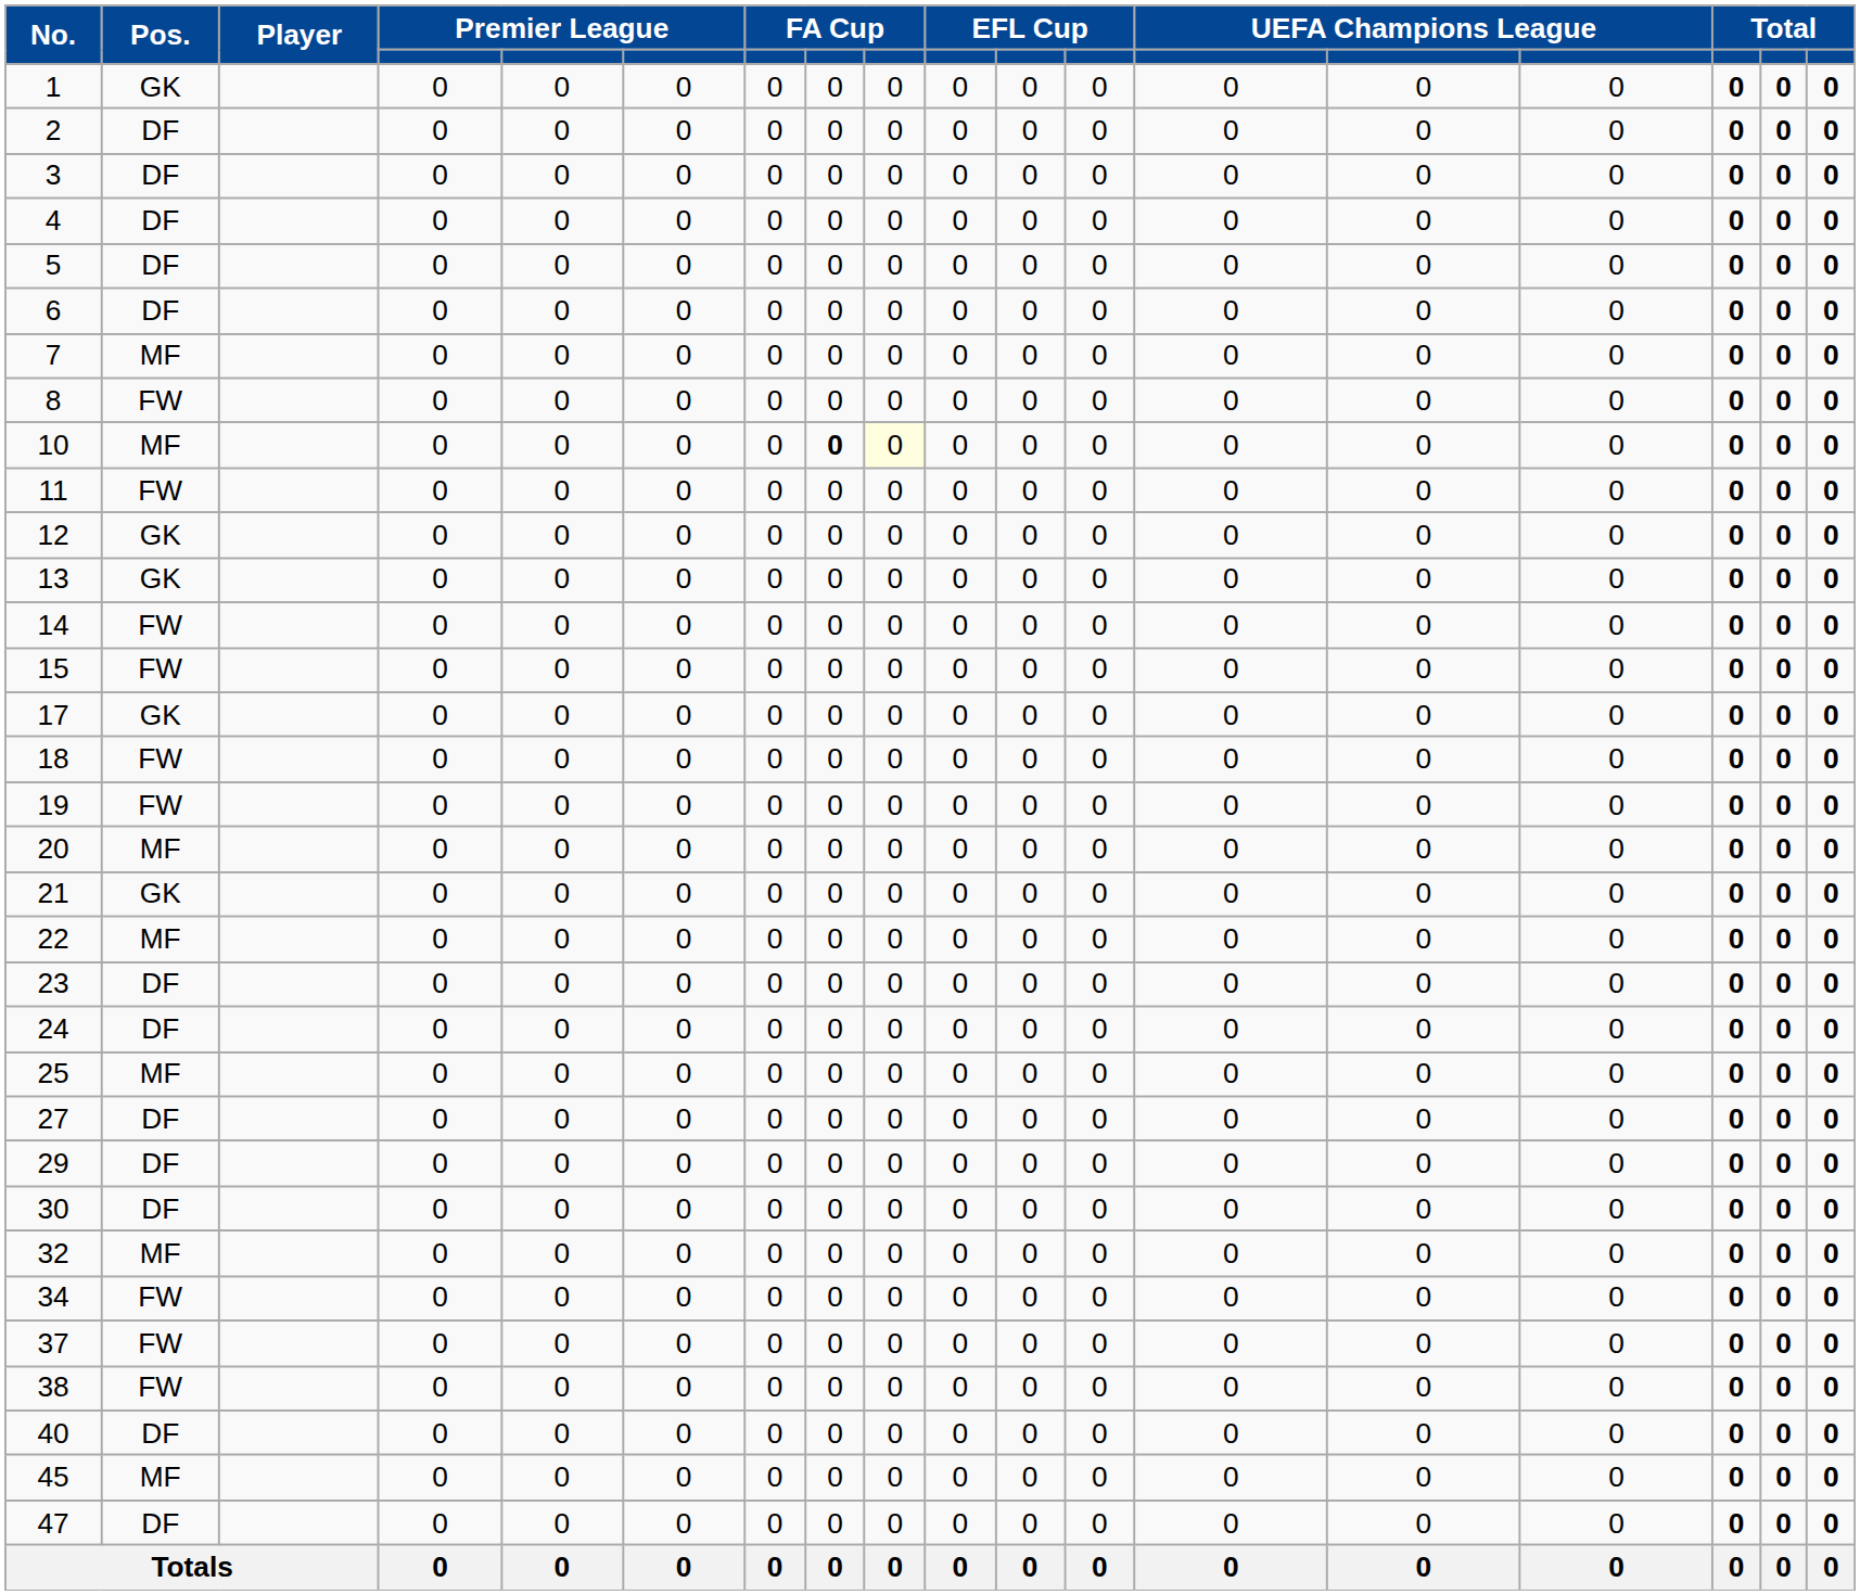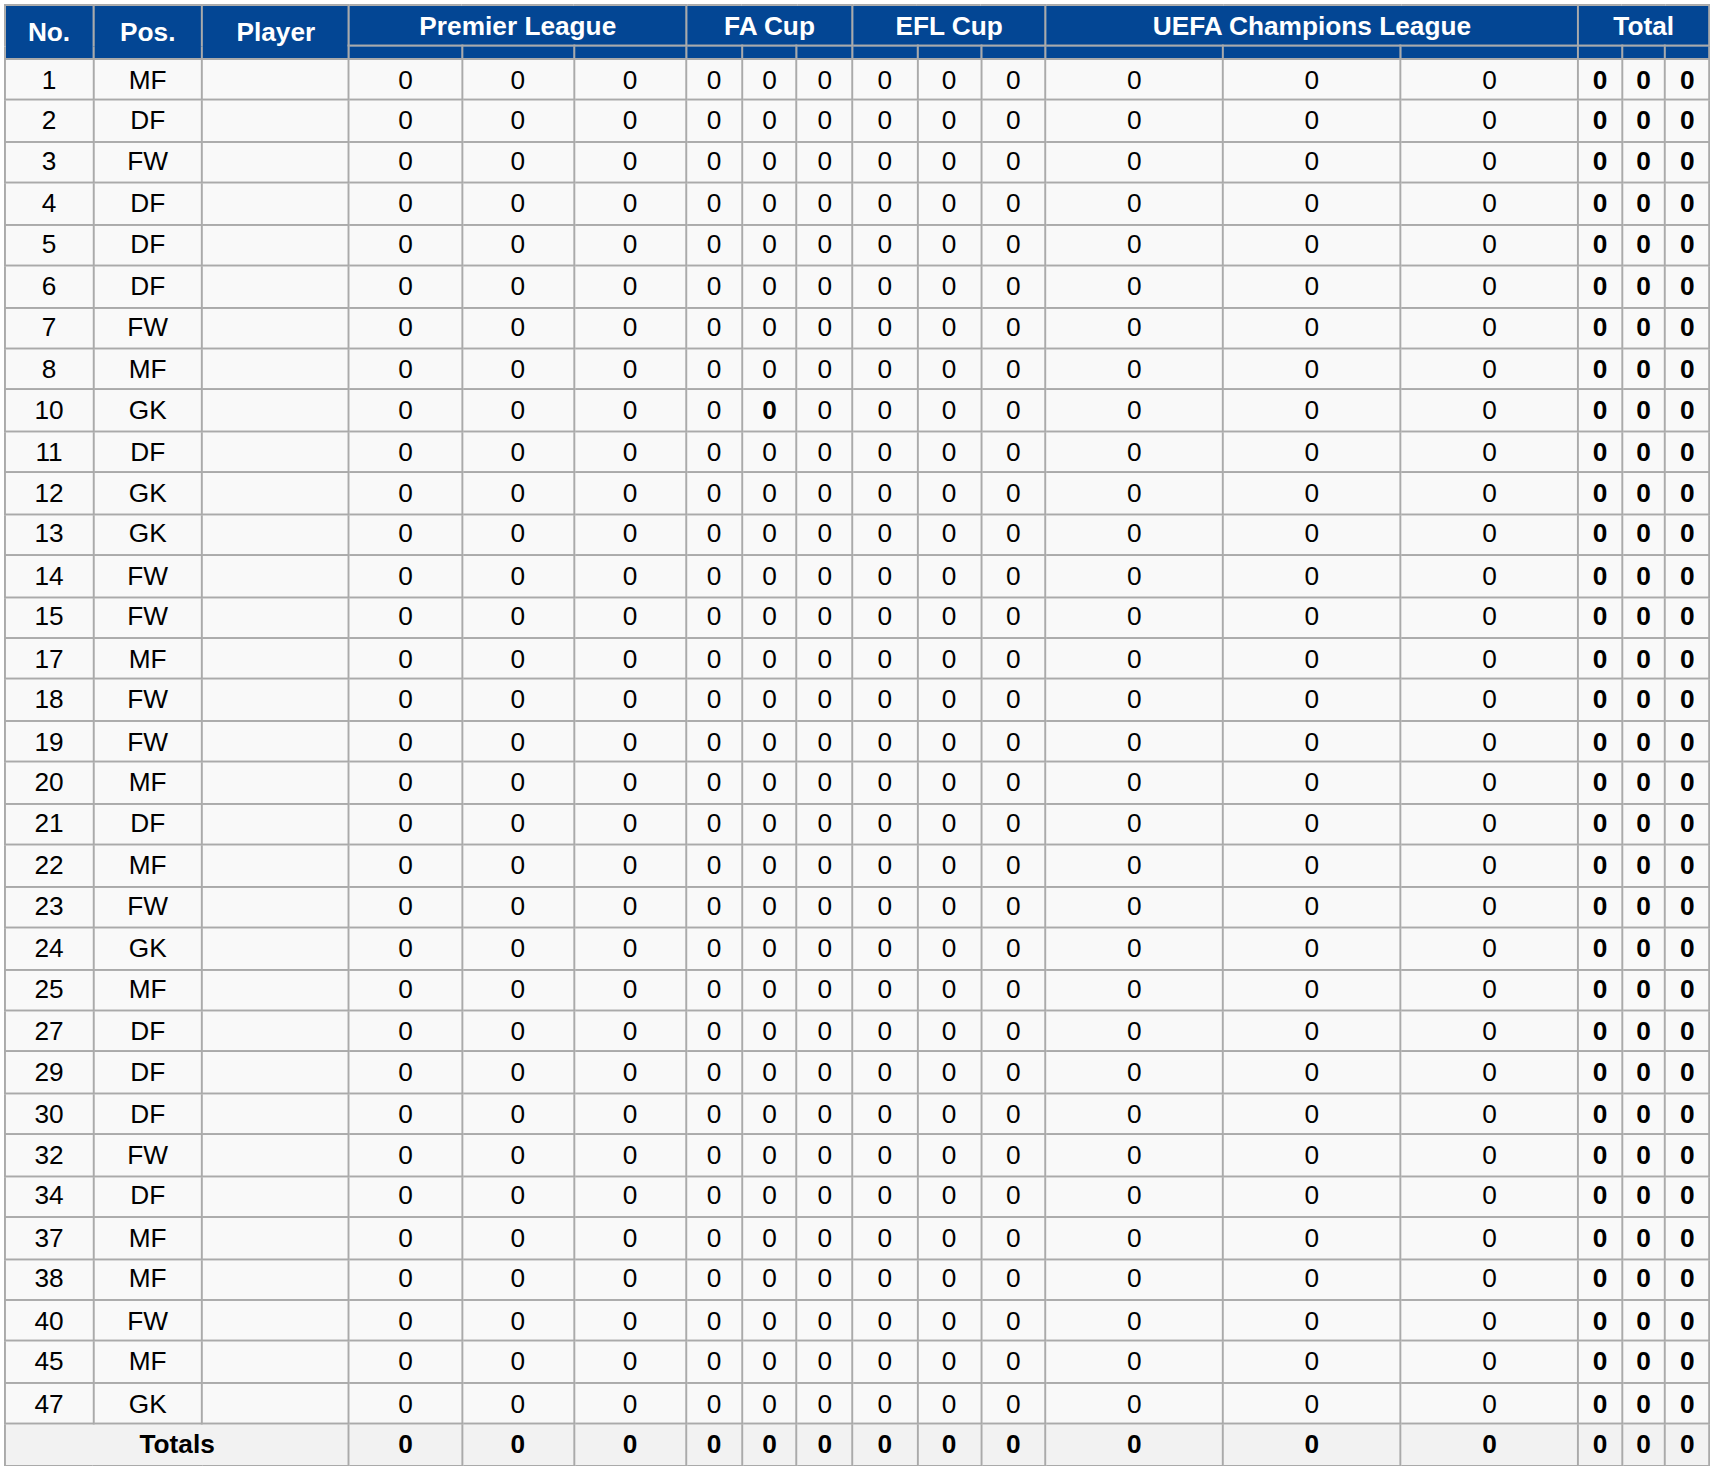1 | Pos.: GK -> MF
3 | Pos.: DF -> FW
7 | Pos.: MF -> FW
8 | Pos.: FW -> MF
10 | Pos.: MF -> GK
10 | column 9: lightyellow background -> no background
11 | Pos.: FW -> DF
17 | Pos.: GK -> MF
21 | Pos.: GK -> DF
23 | Pos.: DF -> FW
24 | Pos.: DF -> GK
32 | Pos.: MF -> FW
34 | Pos.: FW -> DF
37 | Pos.: FW -> MF
38 | Pos.: FW -> MF
40 | Pos.: DF -> FW
47 | Pos.: DF -> GK
